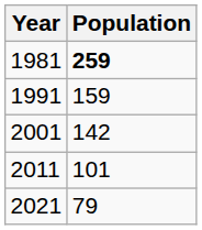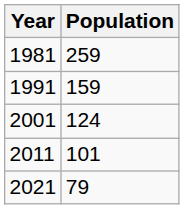1981 | Population: bold -> normal
2001 | Population: 142 -> 124
